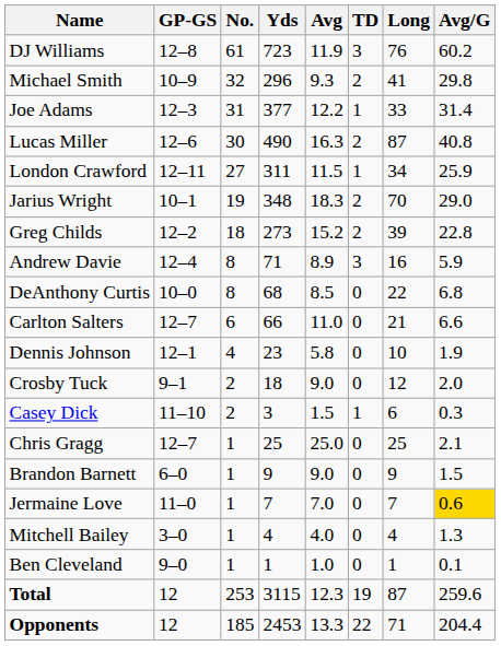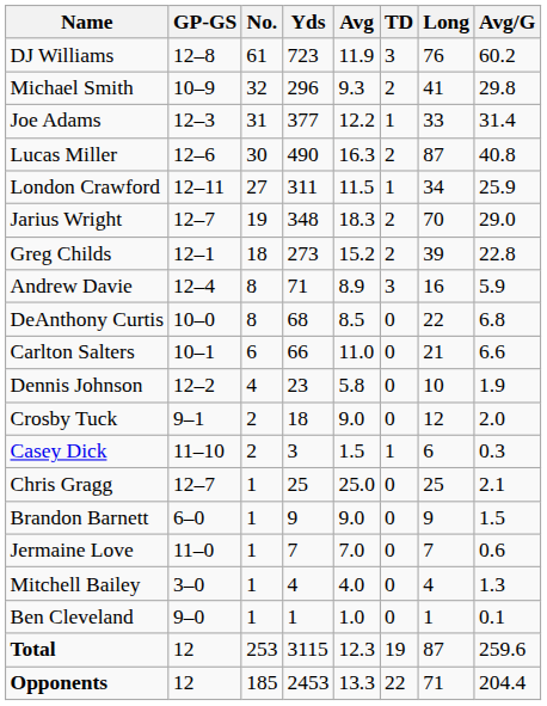Jarius Wright | GP-GS: 10–1 -> 12–7
Greg Childs | GP-GS: 12–2 -> 12–1
Carlton Salters | GP-GS: 12–7 -> 10–1
Dennis Johnson | GP-GS: 12–1 -> 12–2
Jermaine Love | Avg/G: gold background -> no background
